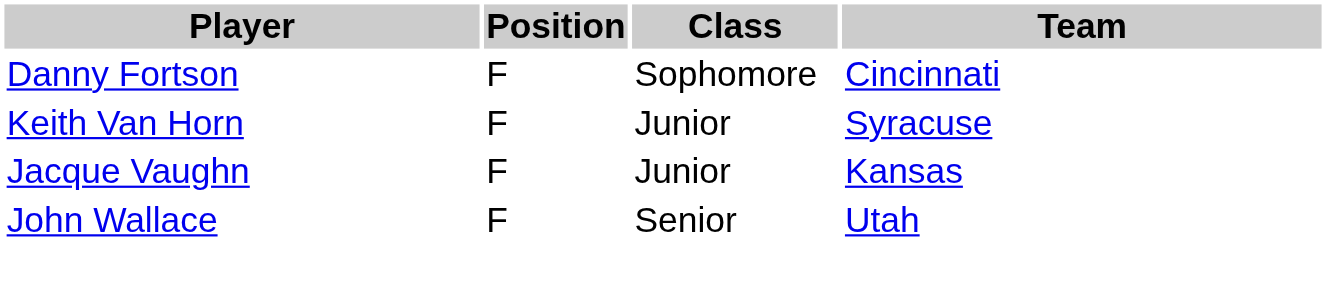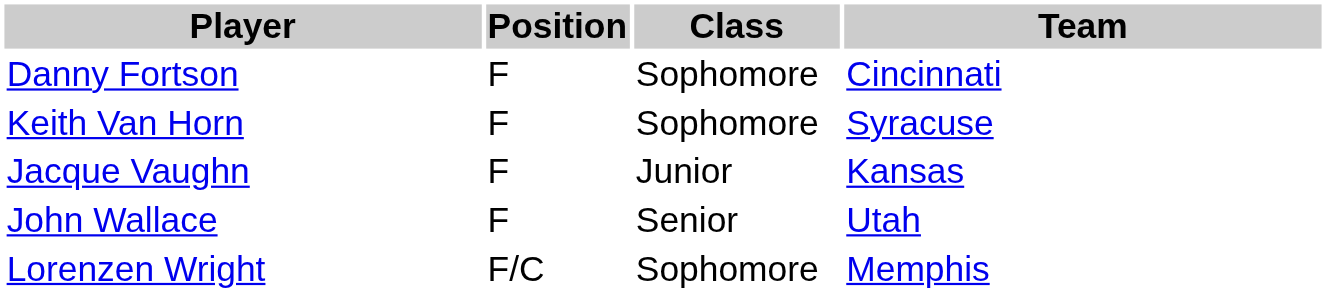Keith Van Horn | Class: Junior -> Sophomore
+ row: Lorenzen Wright | F/C | Sophomore | Memphis
